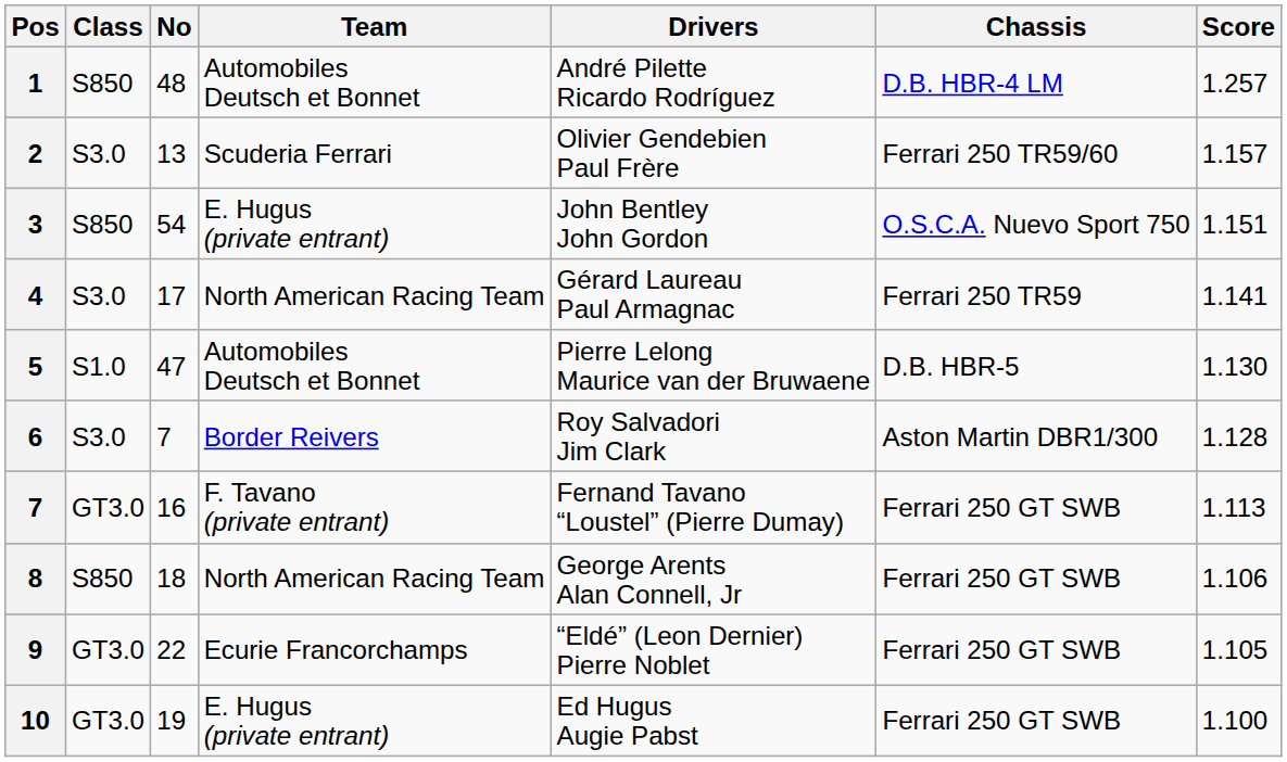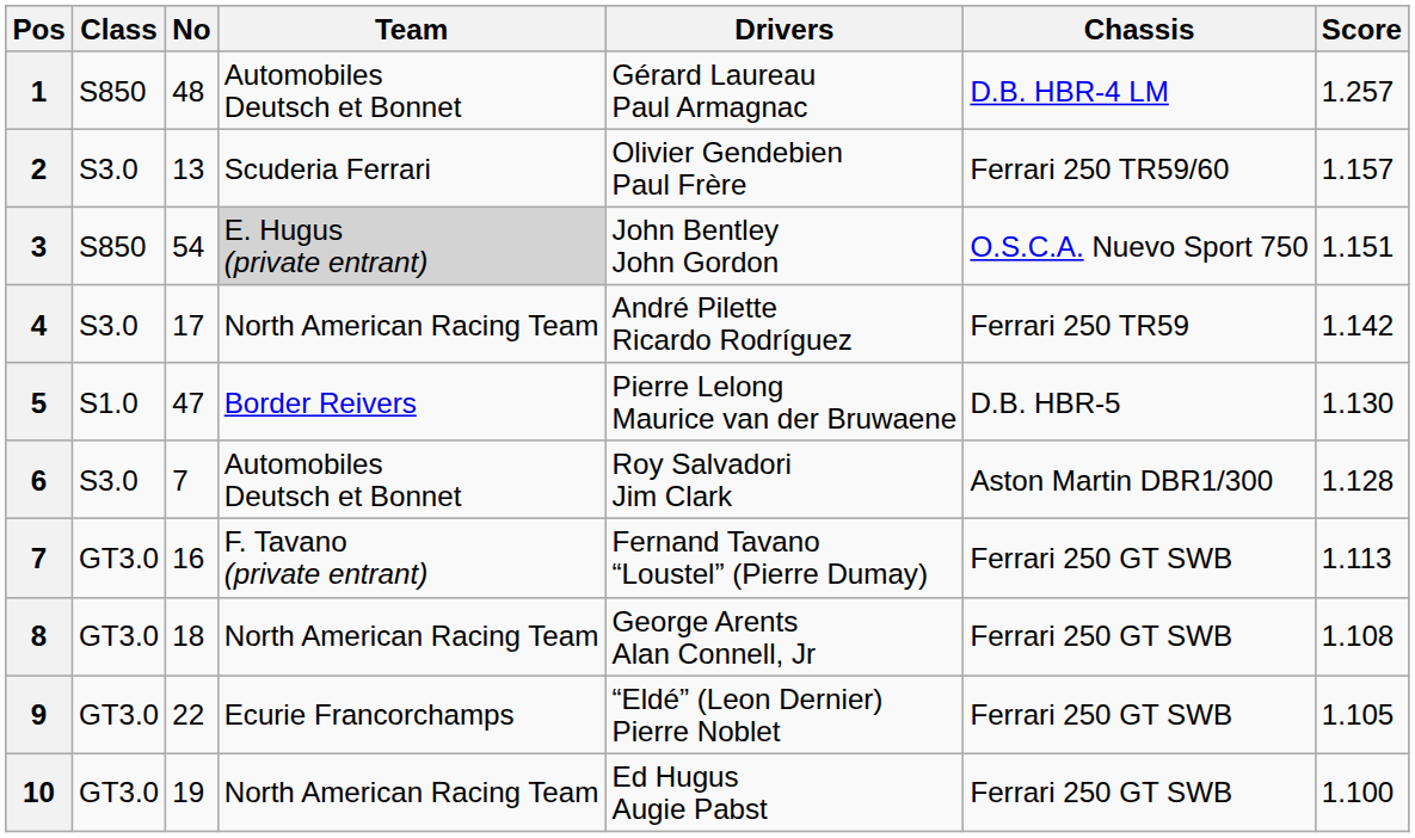1 | Drivers: André Pilette Ricardo Rodríguez -> Gérard Laureau Paul Armagnac
3 | Team: no background -> lightgrey background
4 | Drivers: Gérard Laureau Paul Armagnac -> André Pilette Ricardo Rodríguez
4 | Score: 1.141 -> 1.142
5 | Team: Automobiles Deutsch et Bonnet -> Border Reivers
6 | Team: Border Reivers -> Automobiles Deutsch et Bonnet
8 | Class: S850 -> GT3.0
8 | Score: 1.106 -> 1.108
10 | Team: E. Hugus (private entrant) -> North American Racing Team
